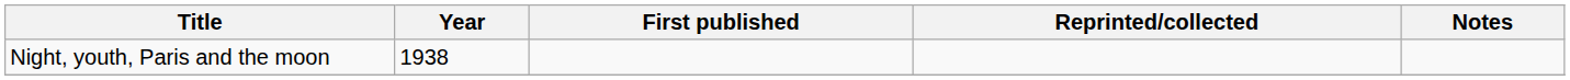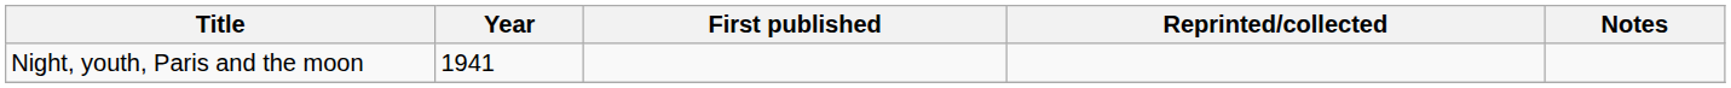Night, youth, Paris and the moon | Year: 1938 -> 1941
